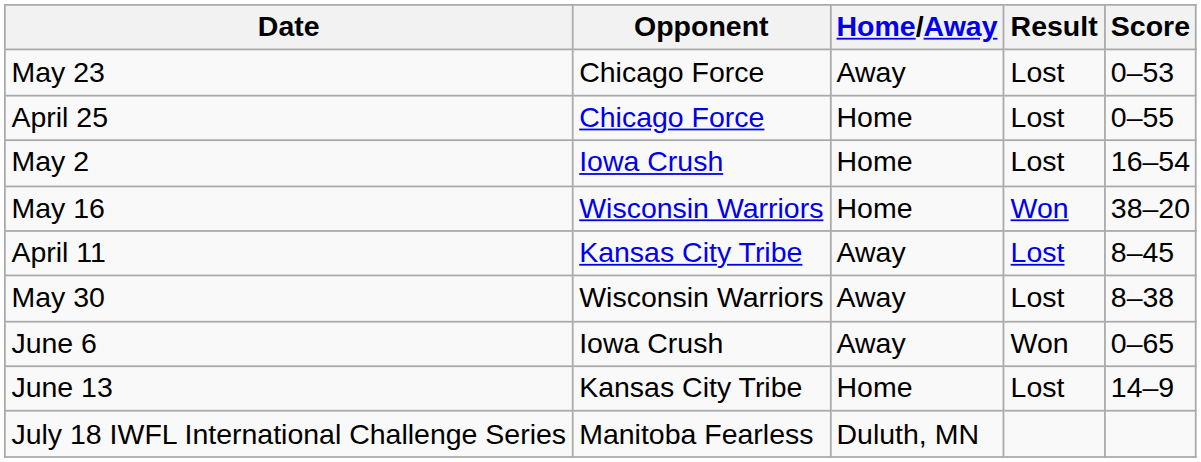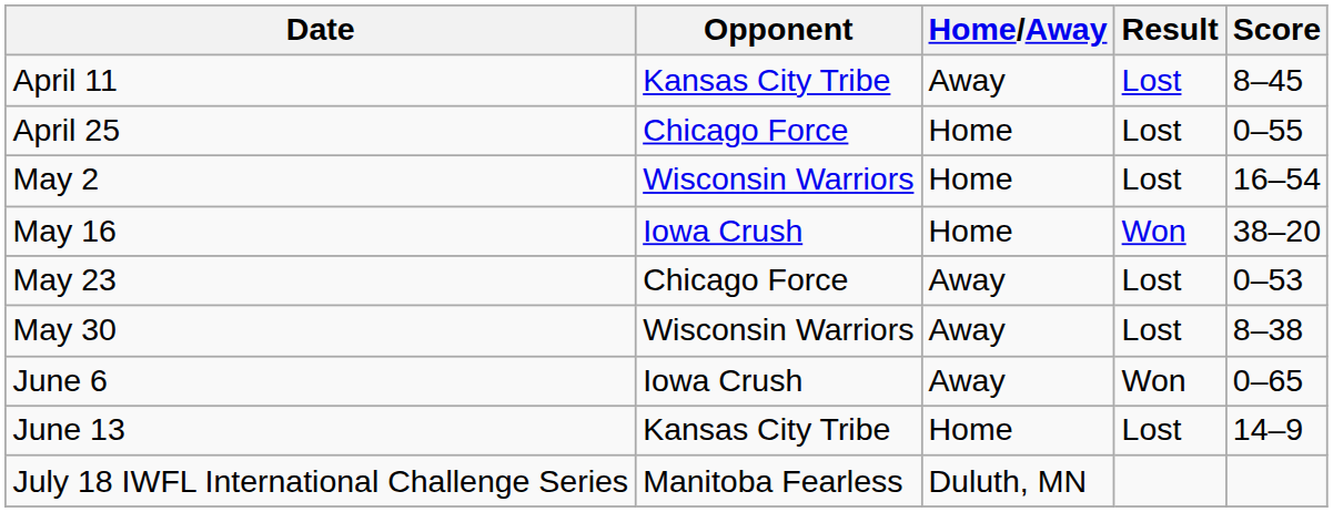rows swapped: April 11 <-> May 23
May 2 | Opponent: Iowa Crush -> Wisconsin Warriors
May 16 | Opponent: Wisconsin Warriors -> Iowa Crush
